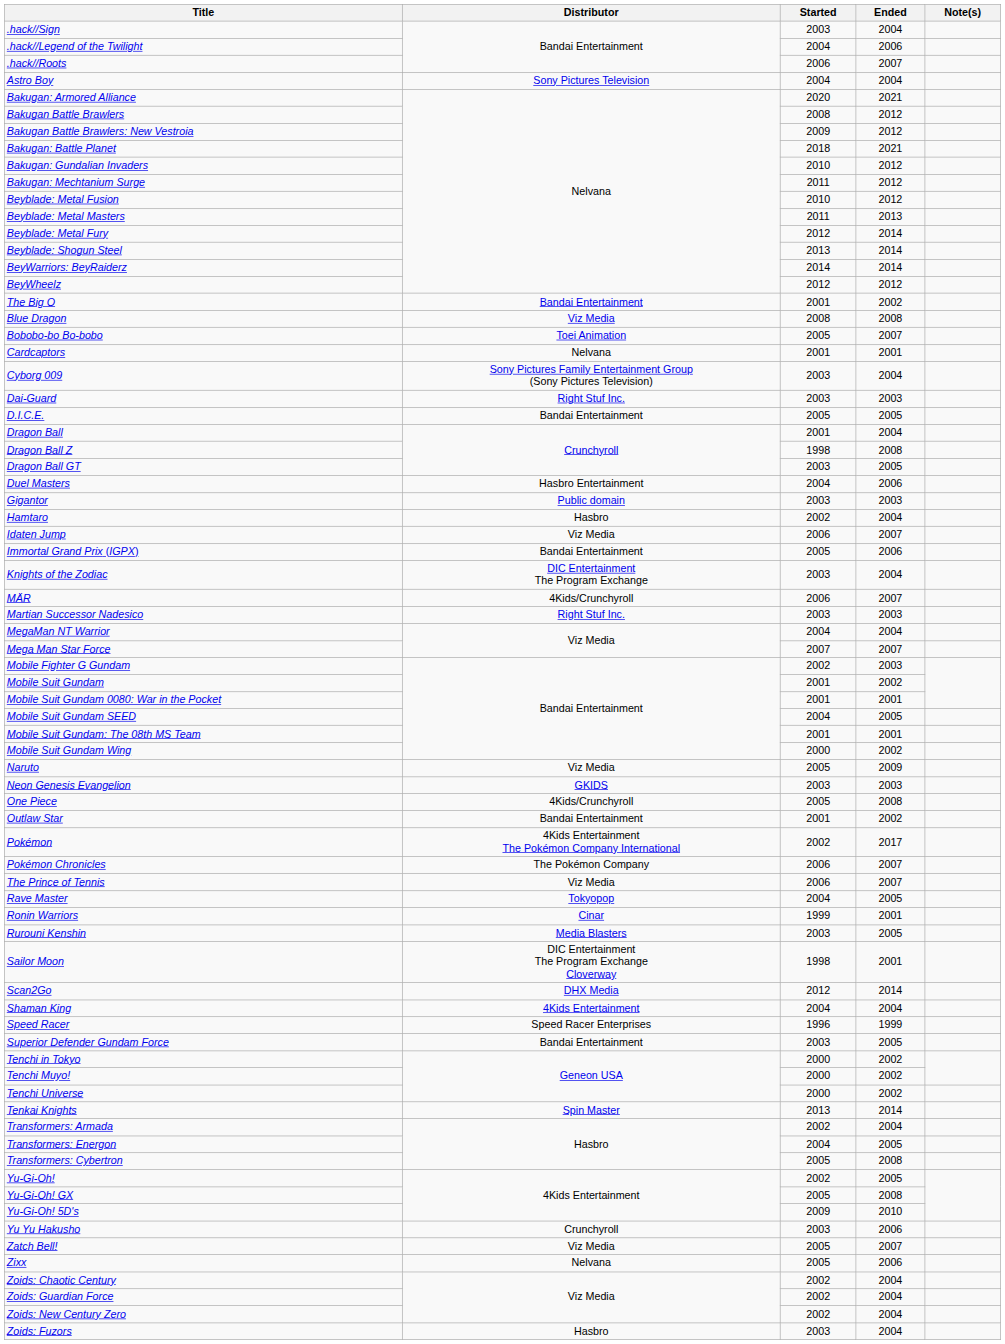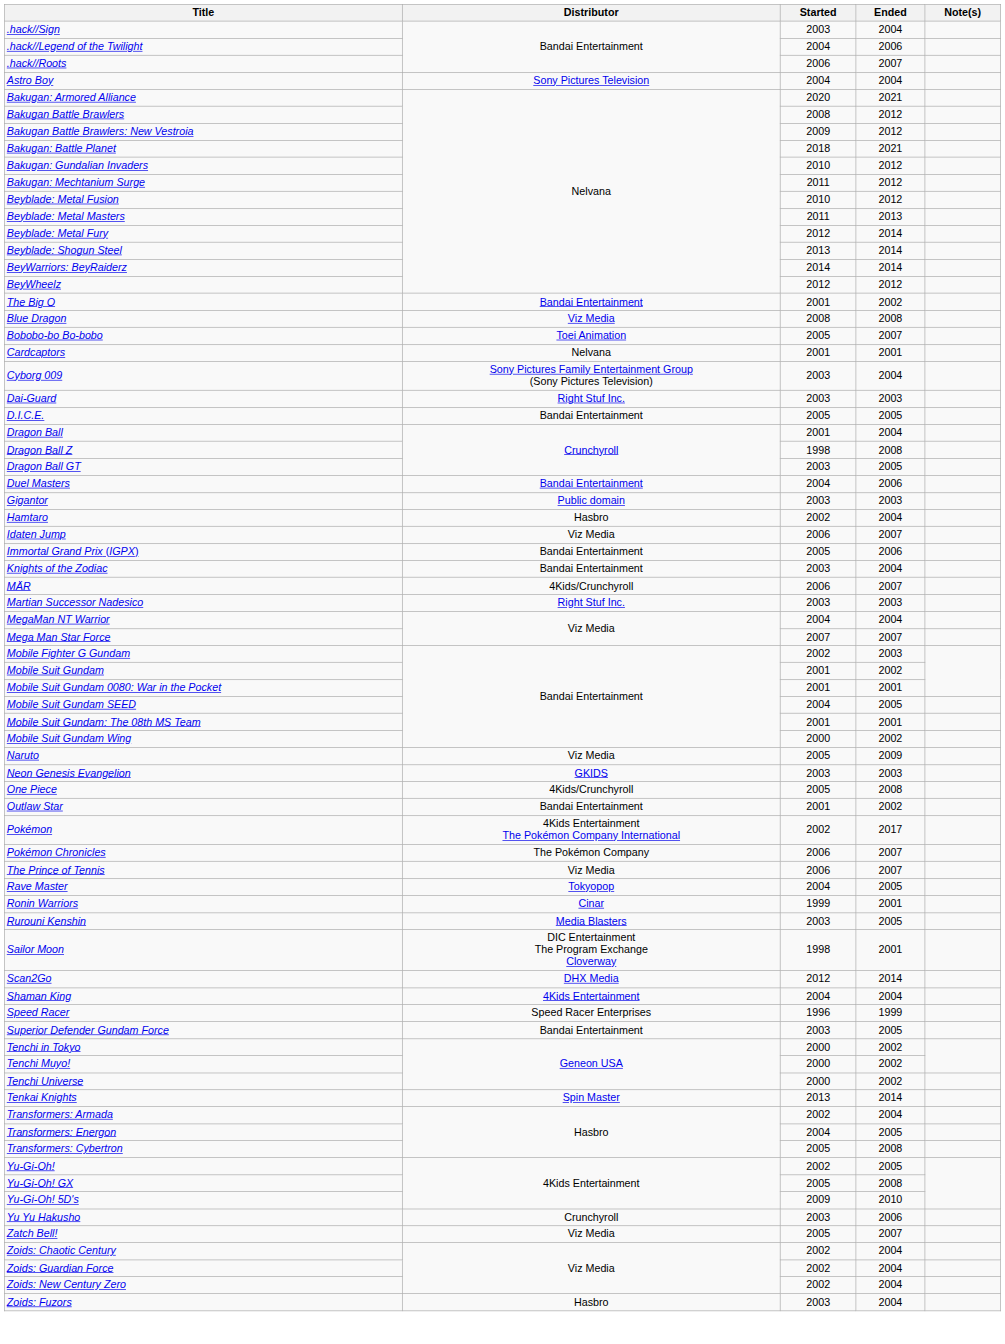Duel Masters | Distributor: Hasbro Entertainment -> Bandai Entertainment
Knights of the Zodiac | Distributor: DIC Entertainment The Program Exchange -> Bandai Entertainment
- row: Zixx | Nelvana | 2005 | 2006
